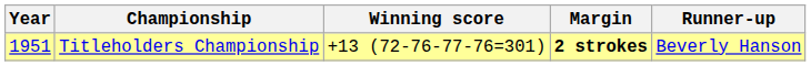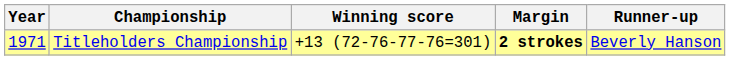Titleholders Championship | Year: 1951 -> 1971
